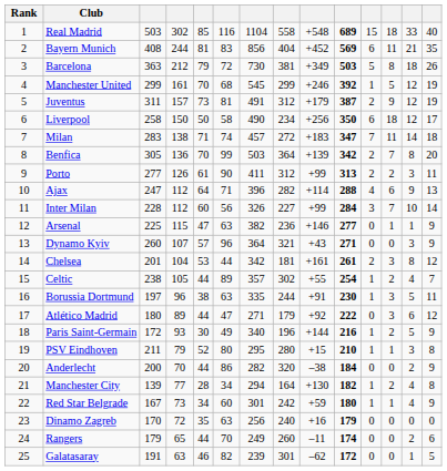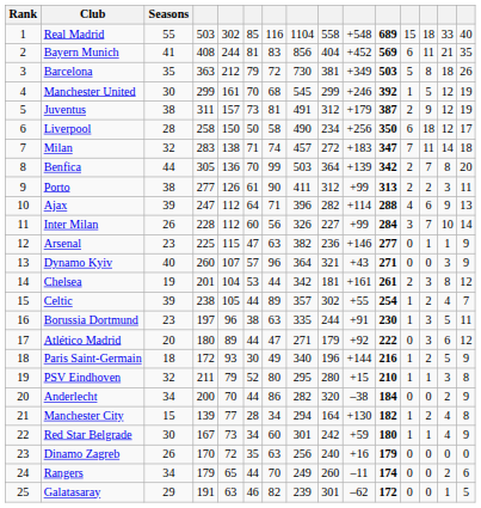+ column: Seasons | 55 | 41 | 35 | 30 | 38 | 28 | 32 | 44 | 38 | 39 | 26 | 23 | 40 | 19 | 39 | 23 | 20 | 18 | 32 | 34 | 15 | 30 | 26 | 34 | 29
